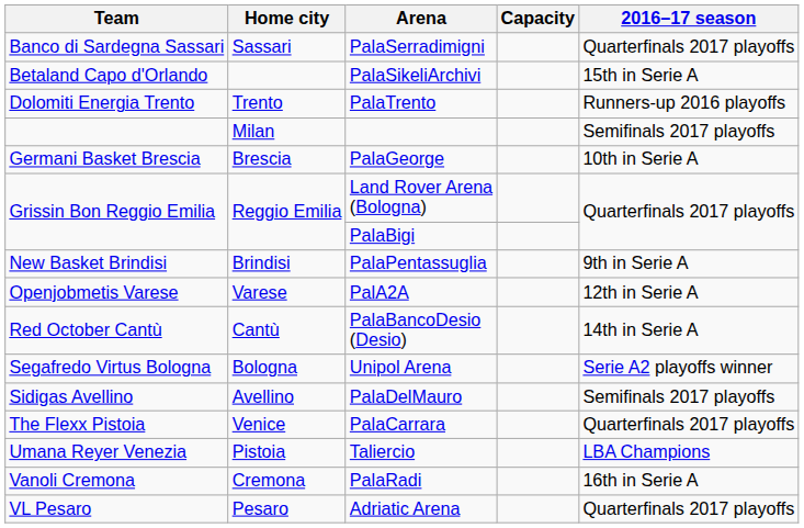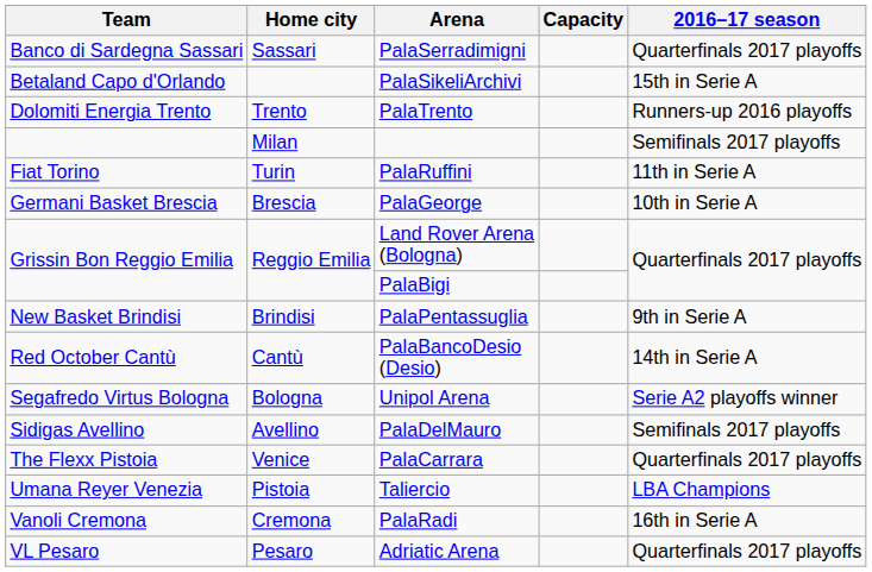+ row: Fiat Torino | Turin | PalaRuffini | 11th in Serie A
- row: Openjobmetis Varese | Varese | PalA2A | 12th in Serie A
